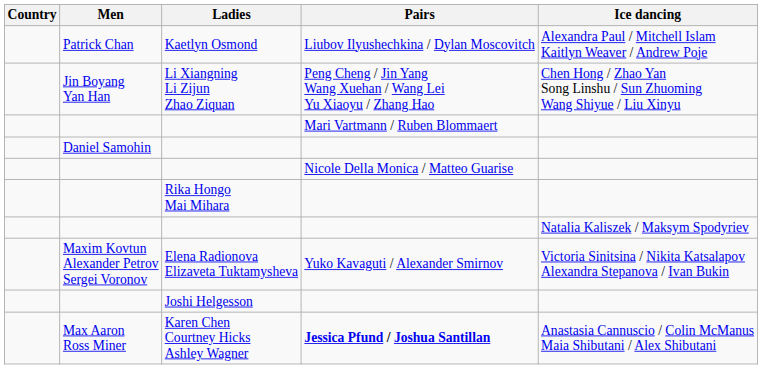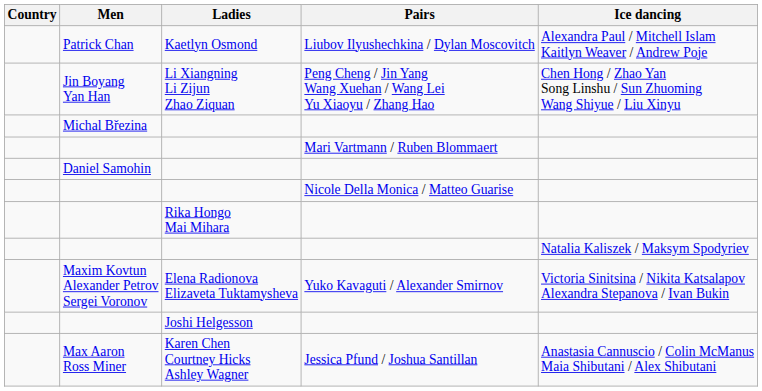+ row: Michal Březina
Max Aaron Ross Miner | Pairs: bold -> normal
